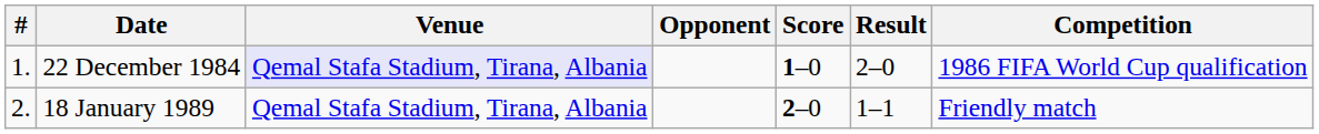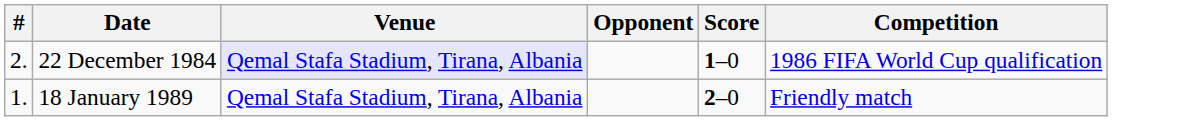- column: Result | 2–0 | 1–1
22 December 1984 | #: 1. -> 2.
18 January 1989 | #: 2. -> 1.
